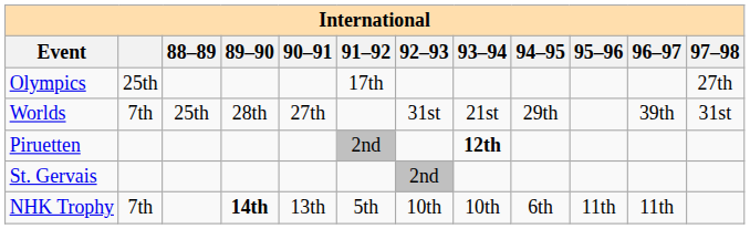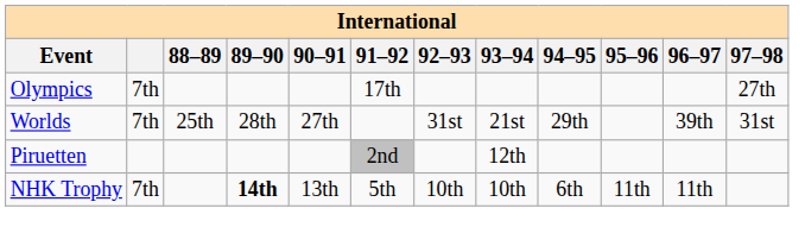Olympics | column 2: 25th -> 7th
Piruetten | 93–94: bold -> normal
- row: St. Gervais | 2nd
